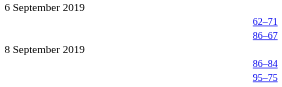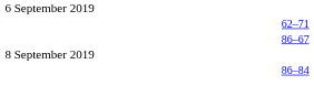- row: 95–75
